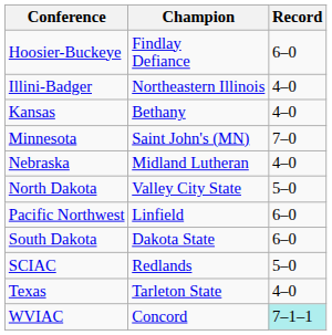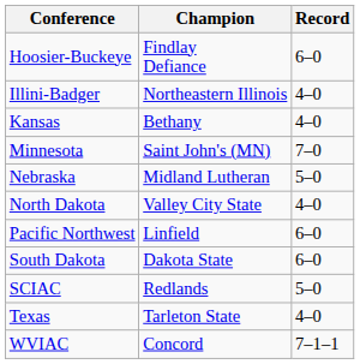Nebraska | Record: 4–0 -> 5–0
North Dakota | Record: 5–0 -> 4–0
WVIAC | Record: paleturquoise background -> no background
